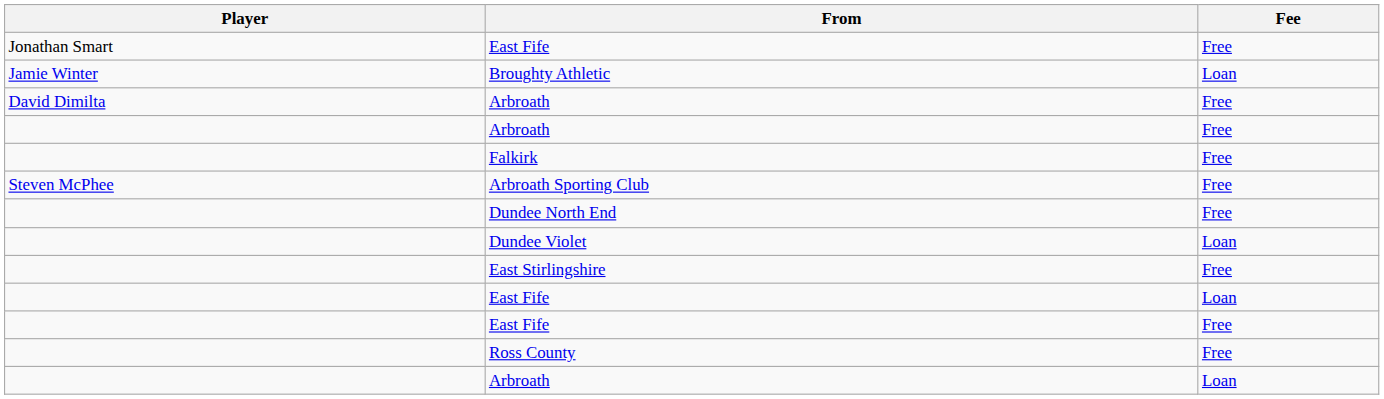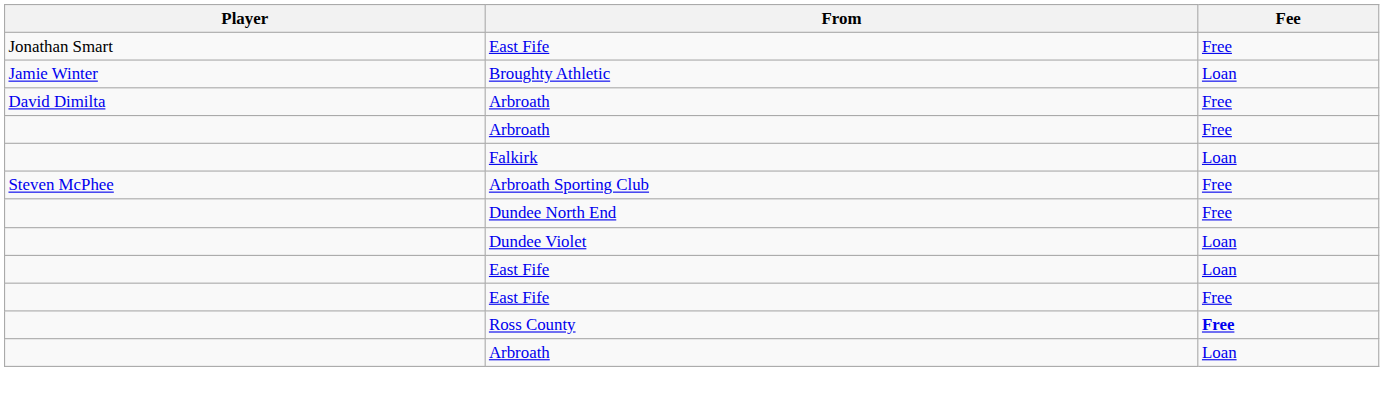Falkirk | Fee: Free -> Loan
- row: East Stirlingshire | Free
Ross County | Fee: normal -> bold
